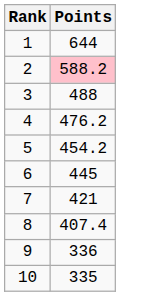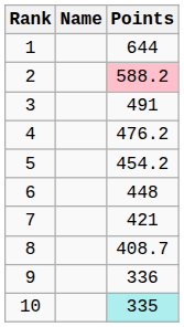+ column: Name
3 | Points: 488 -> 491
6 | Points: 445 -> 448
8 | Points: 407.4 -> 408.7
10 | Points: no background -> paleturquoise background
